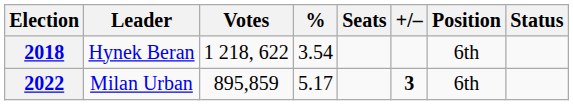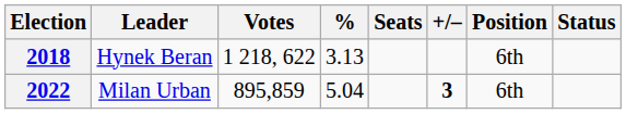2018 | %: 3.54 -> 3.13
2022 | %: 5.17 -> 5.04
